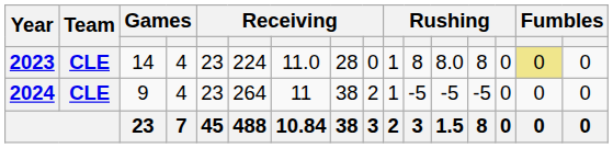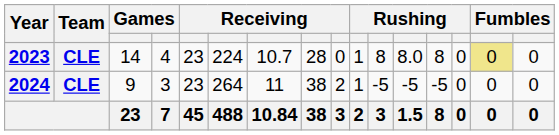2023 | column 7: 11.0 -> 10.7
2024 | column 4: 4 -> 3
